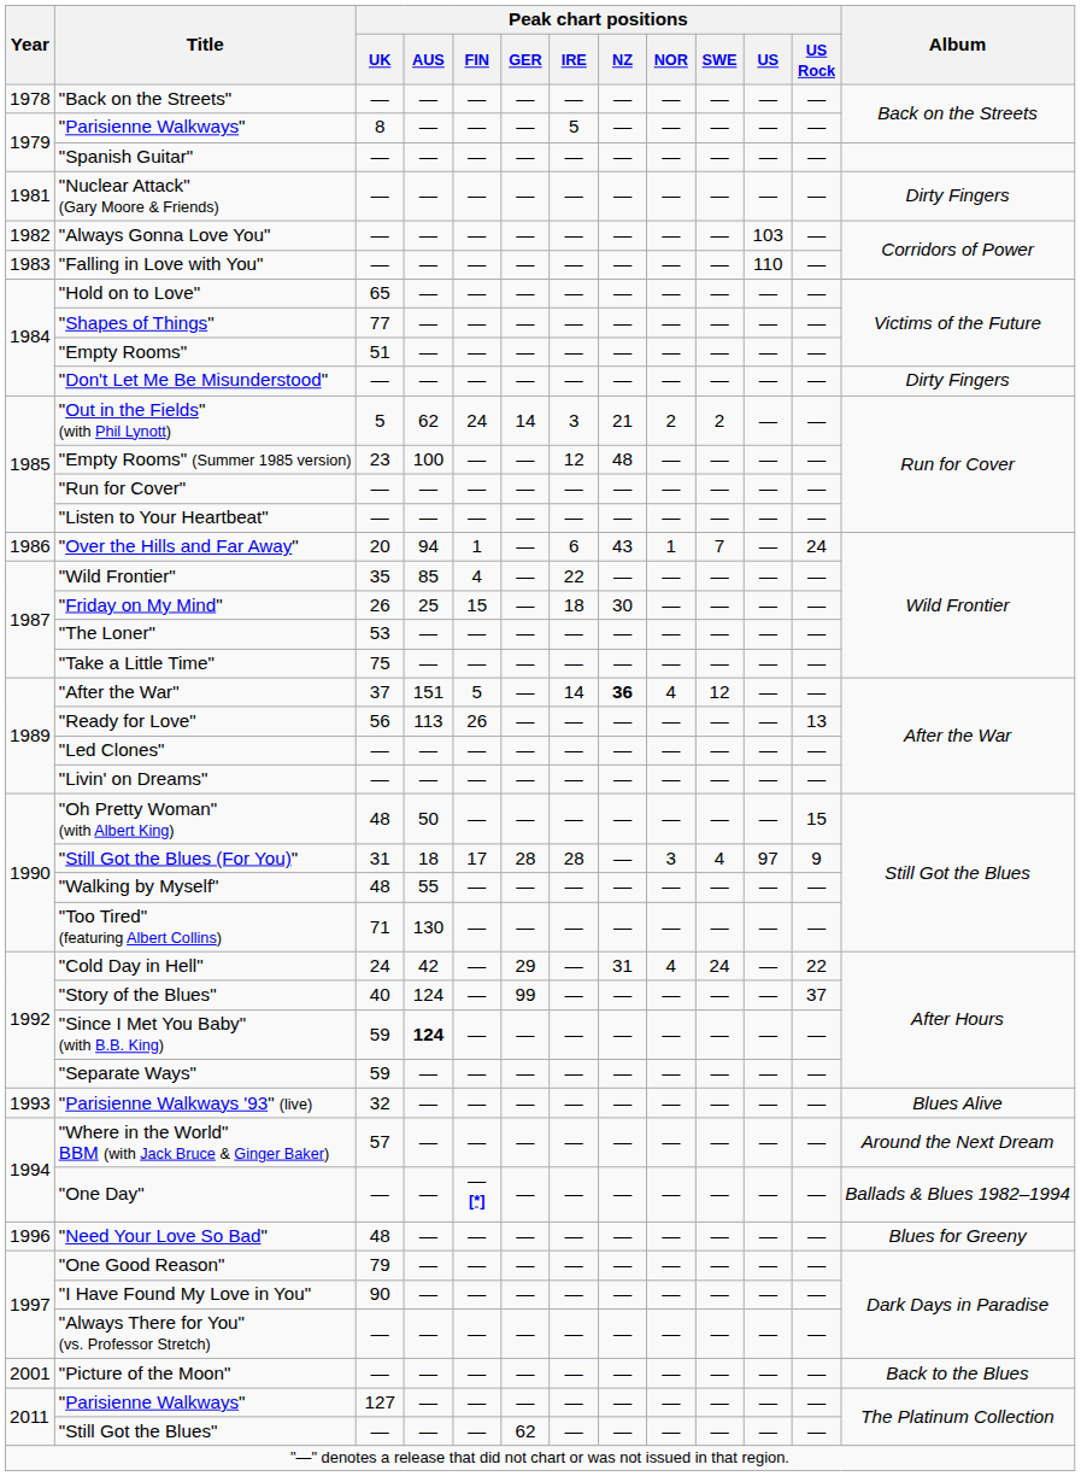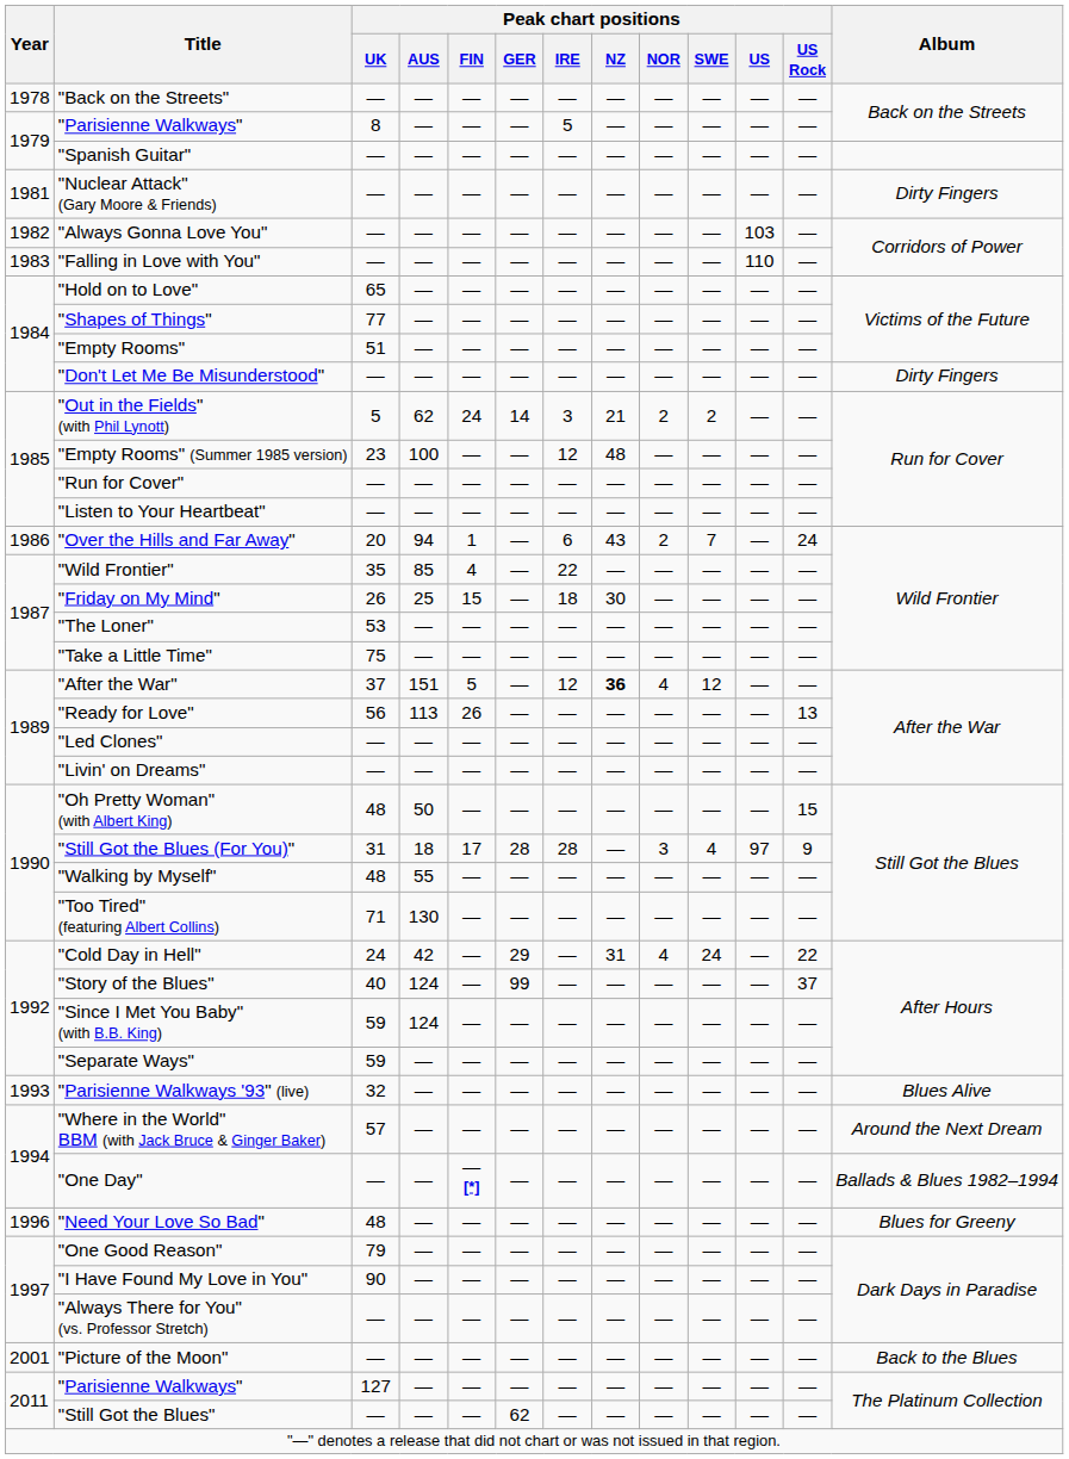"Over the Hills and Far Away" | Peak chart positions / NOR: 1 -> 2
"After the War" | Peak chart positions / IRE: 14 -> 12
"Since I Met You Baby" (with B.B. King) | Peak chart positions / AUS: bold -> normal
